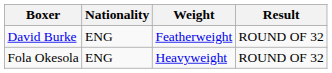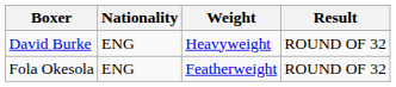David Burke | Weight: Featherweight -> Heavyweight
Fola Okesola | Weight: Heavyweight -> Featherweight
